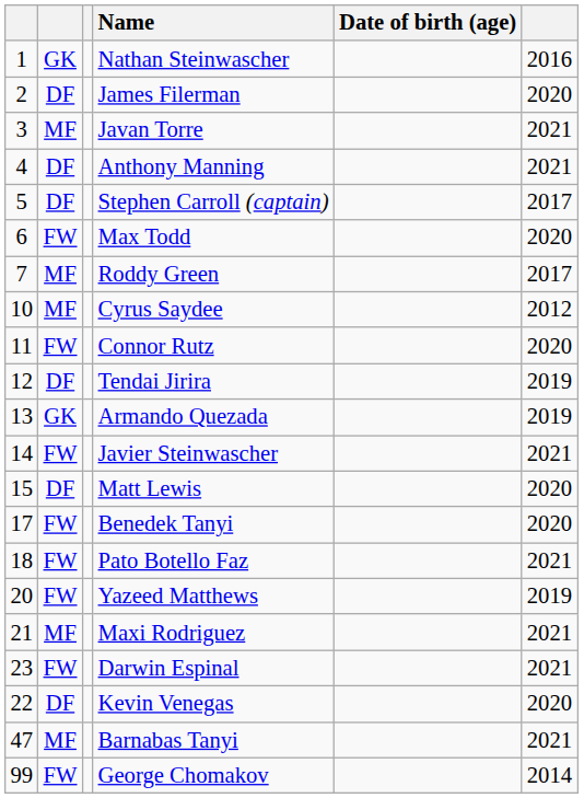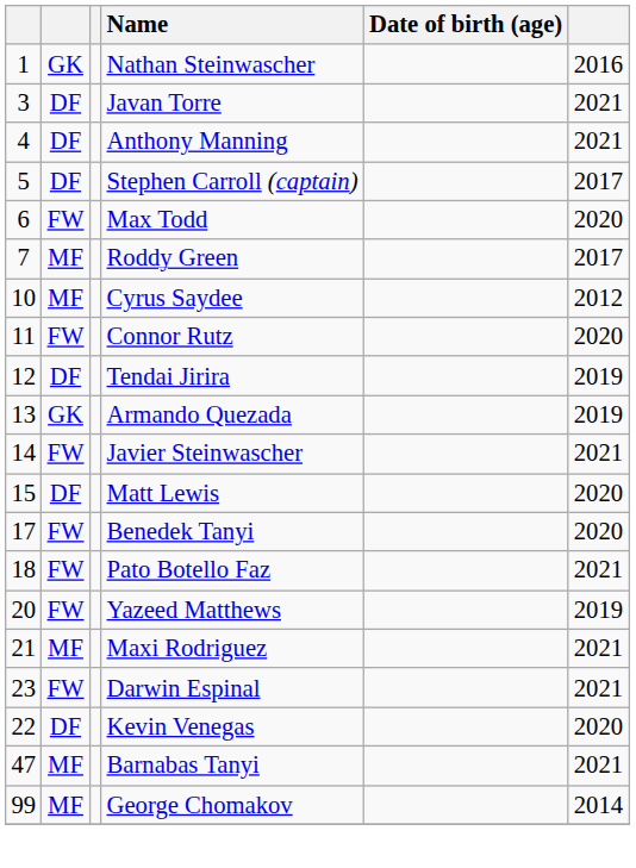- row: 2 | DF | James Filerman | 2020
Javan Torre | column 2: MF -> DF
George Chomakov | column 2: FW -> MF
